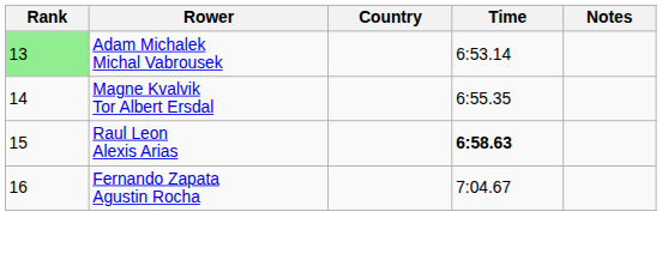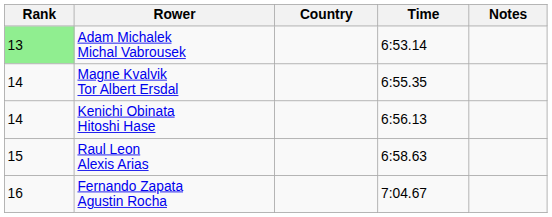+ row: 14 | Kenichi Obinata Hitoshi Hase | 6:56.13
Raul Leon Alexis Arias | Time: bold -> normal
